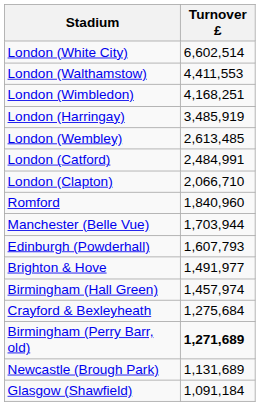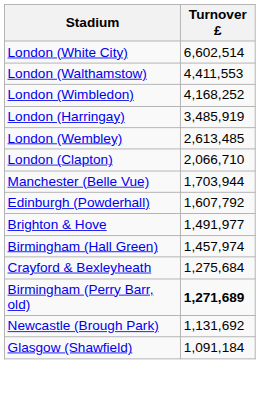London (Wimbledon) | Turnover £: 4,168,251 -> 4,168,252
- row: London (Catford) | 2,484,991
- row: Romford | 1,840,960
Edinburgh (Powderhall) | Turnover £: 1,607,793 -> 1,607,792
Newcastle (Brough Park) | Turnover £: 1,131,689 -> 1,131,692
